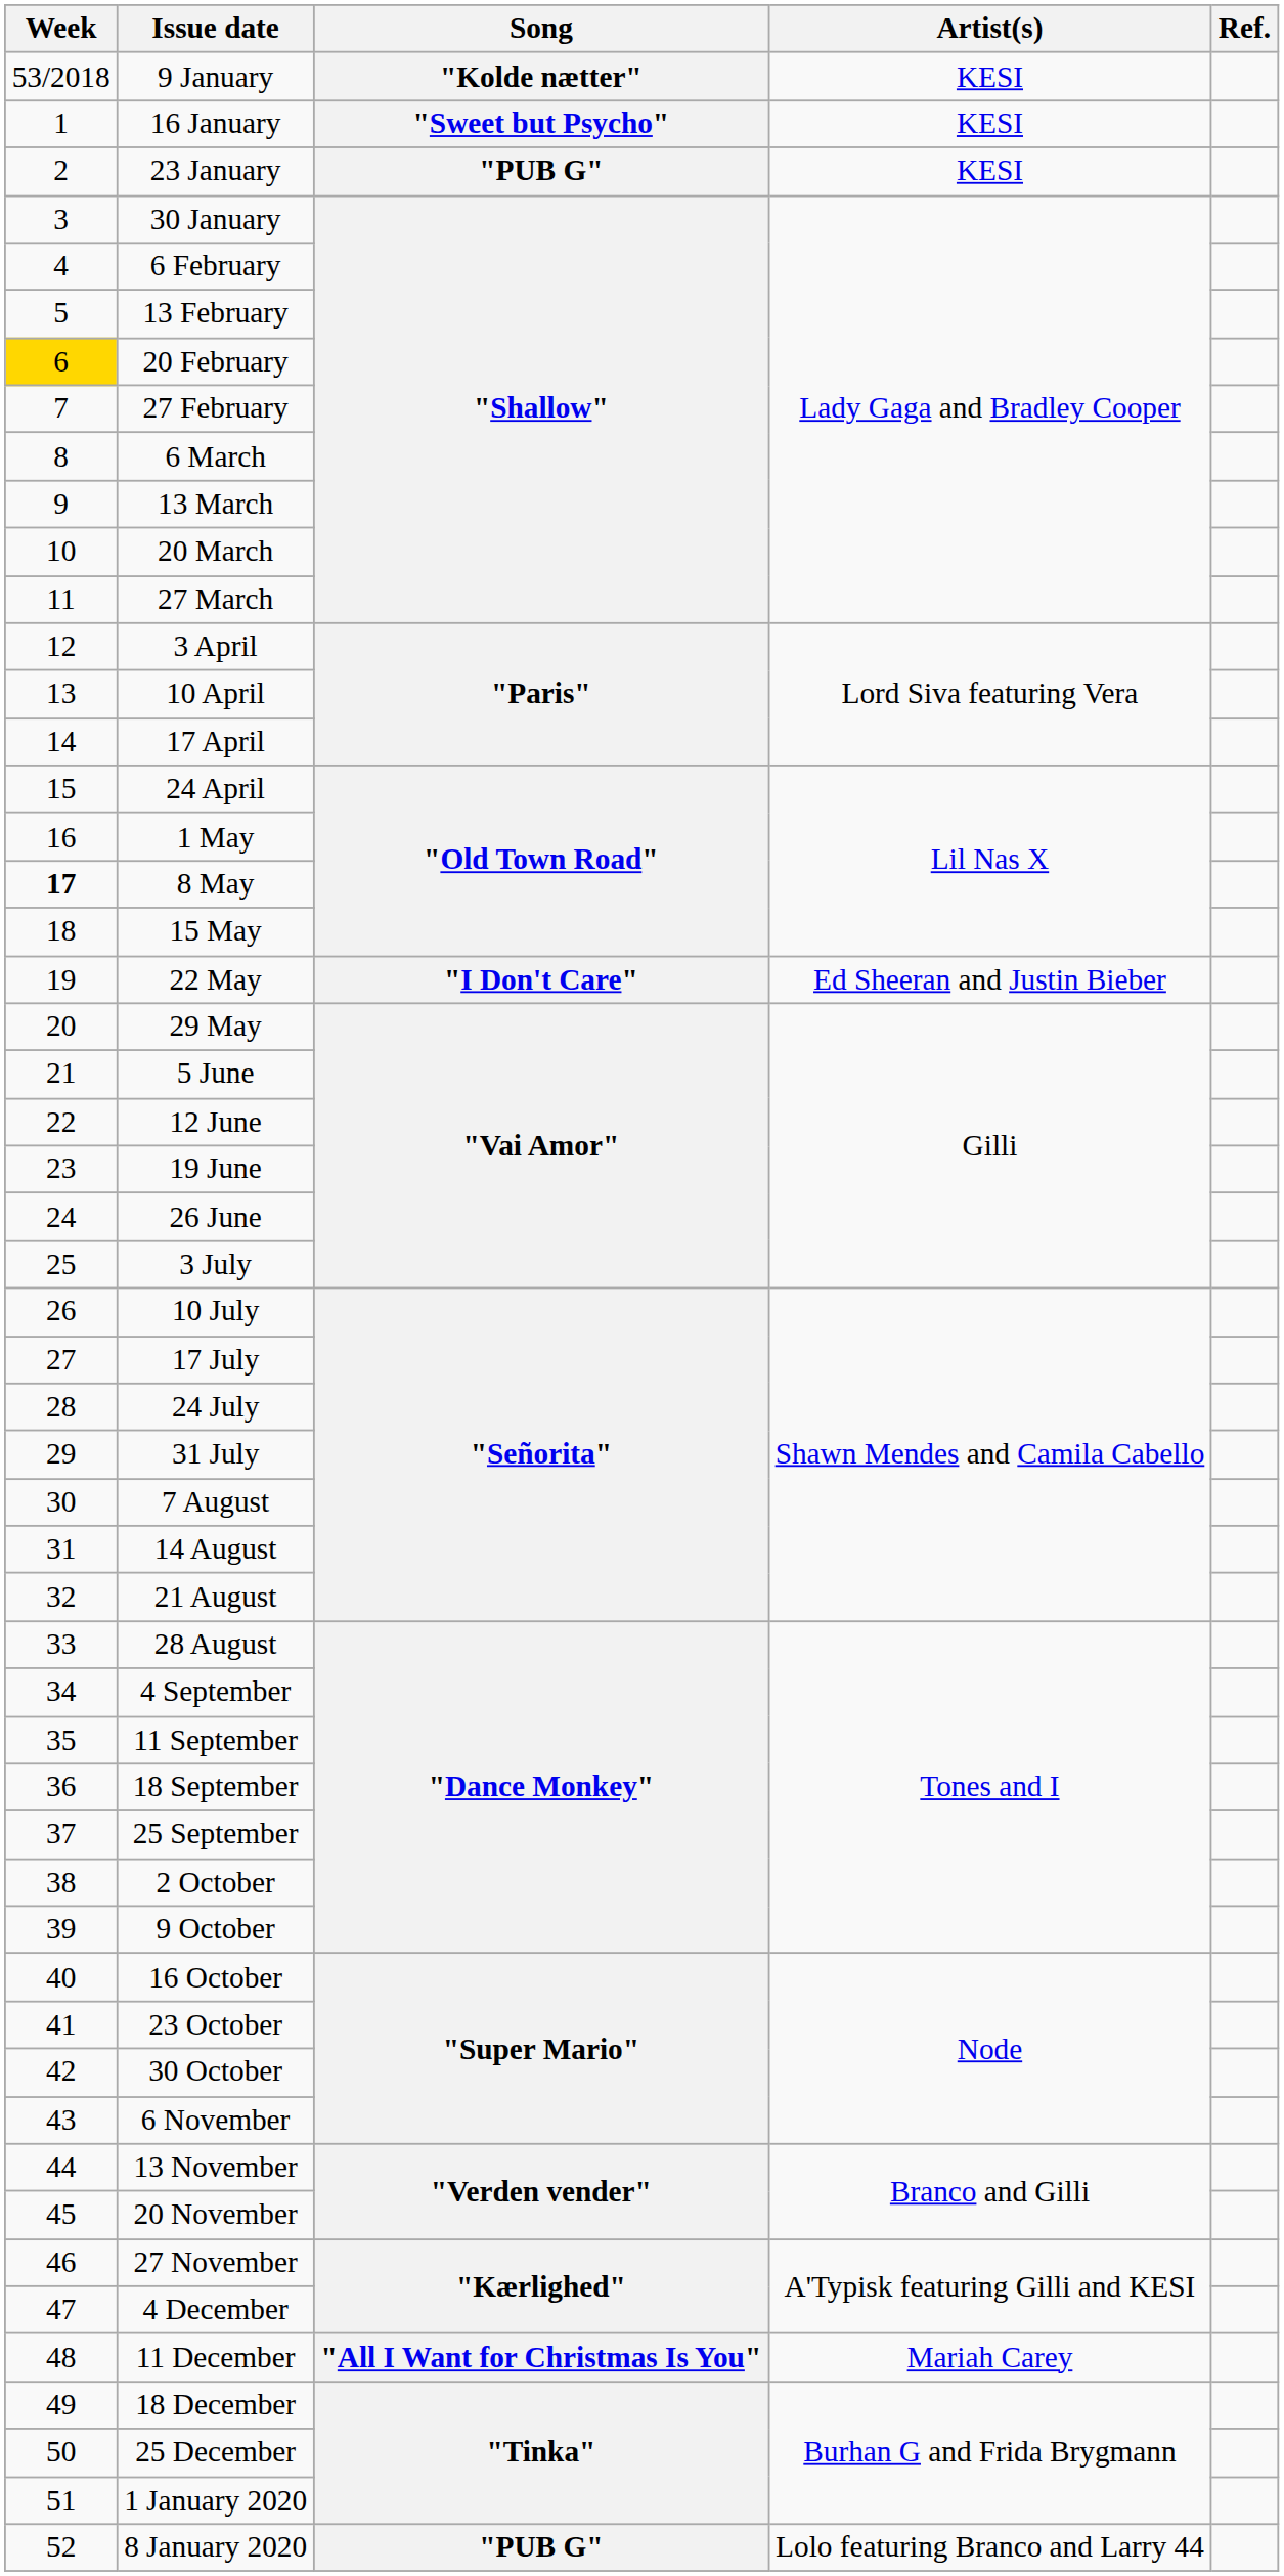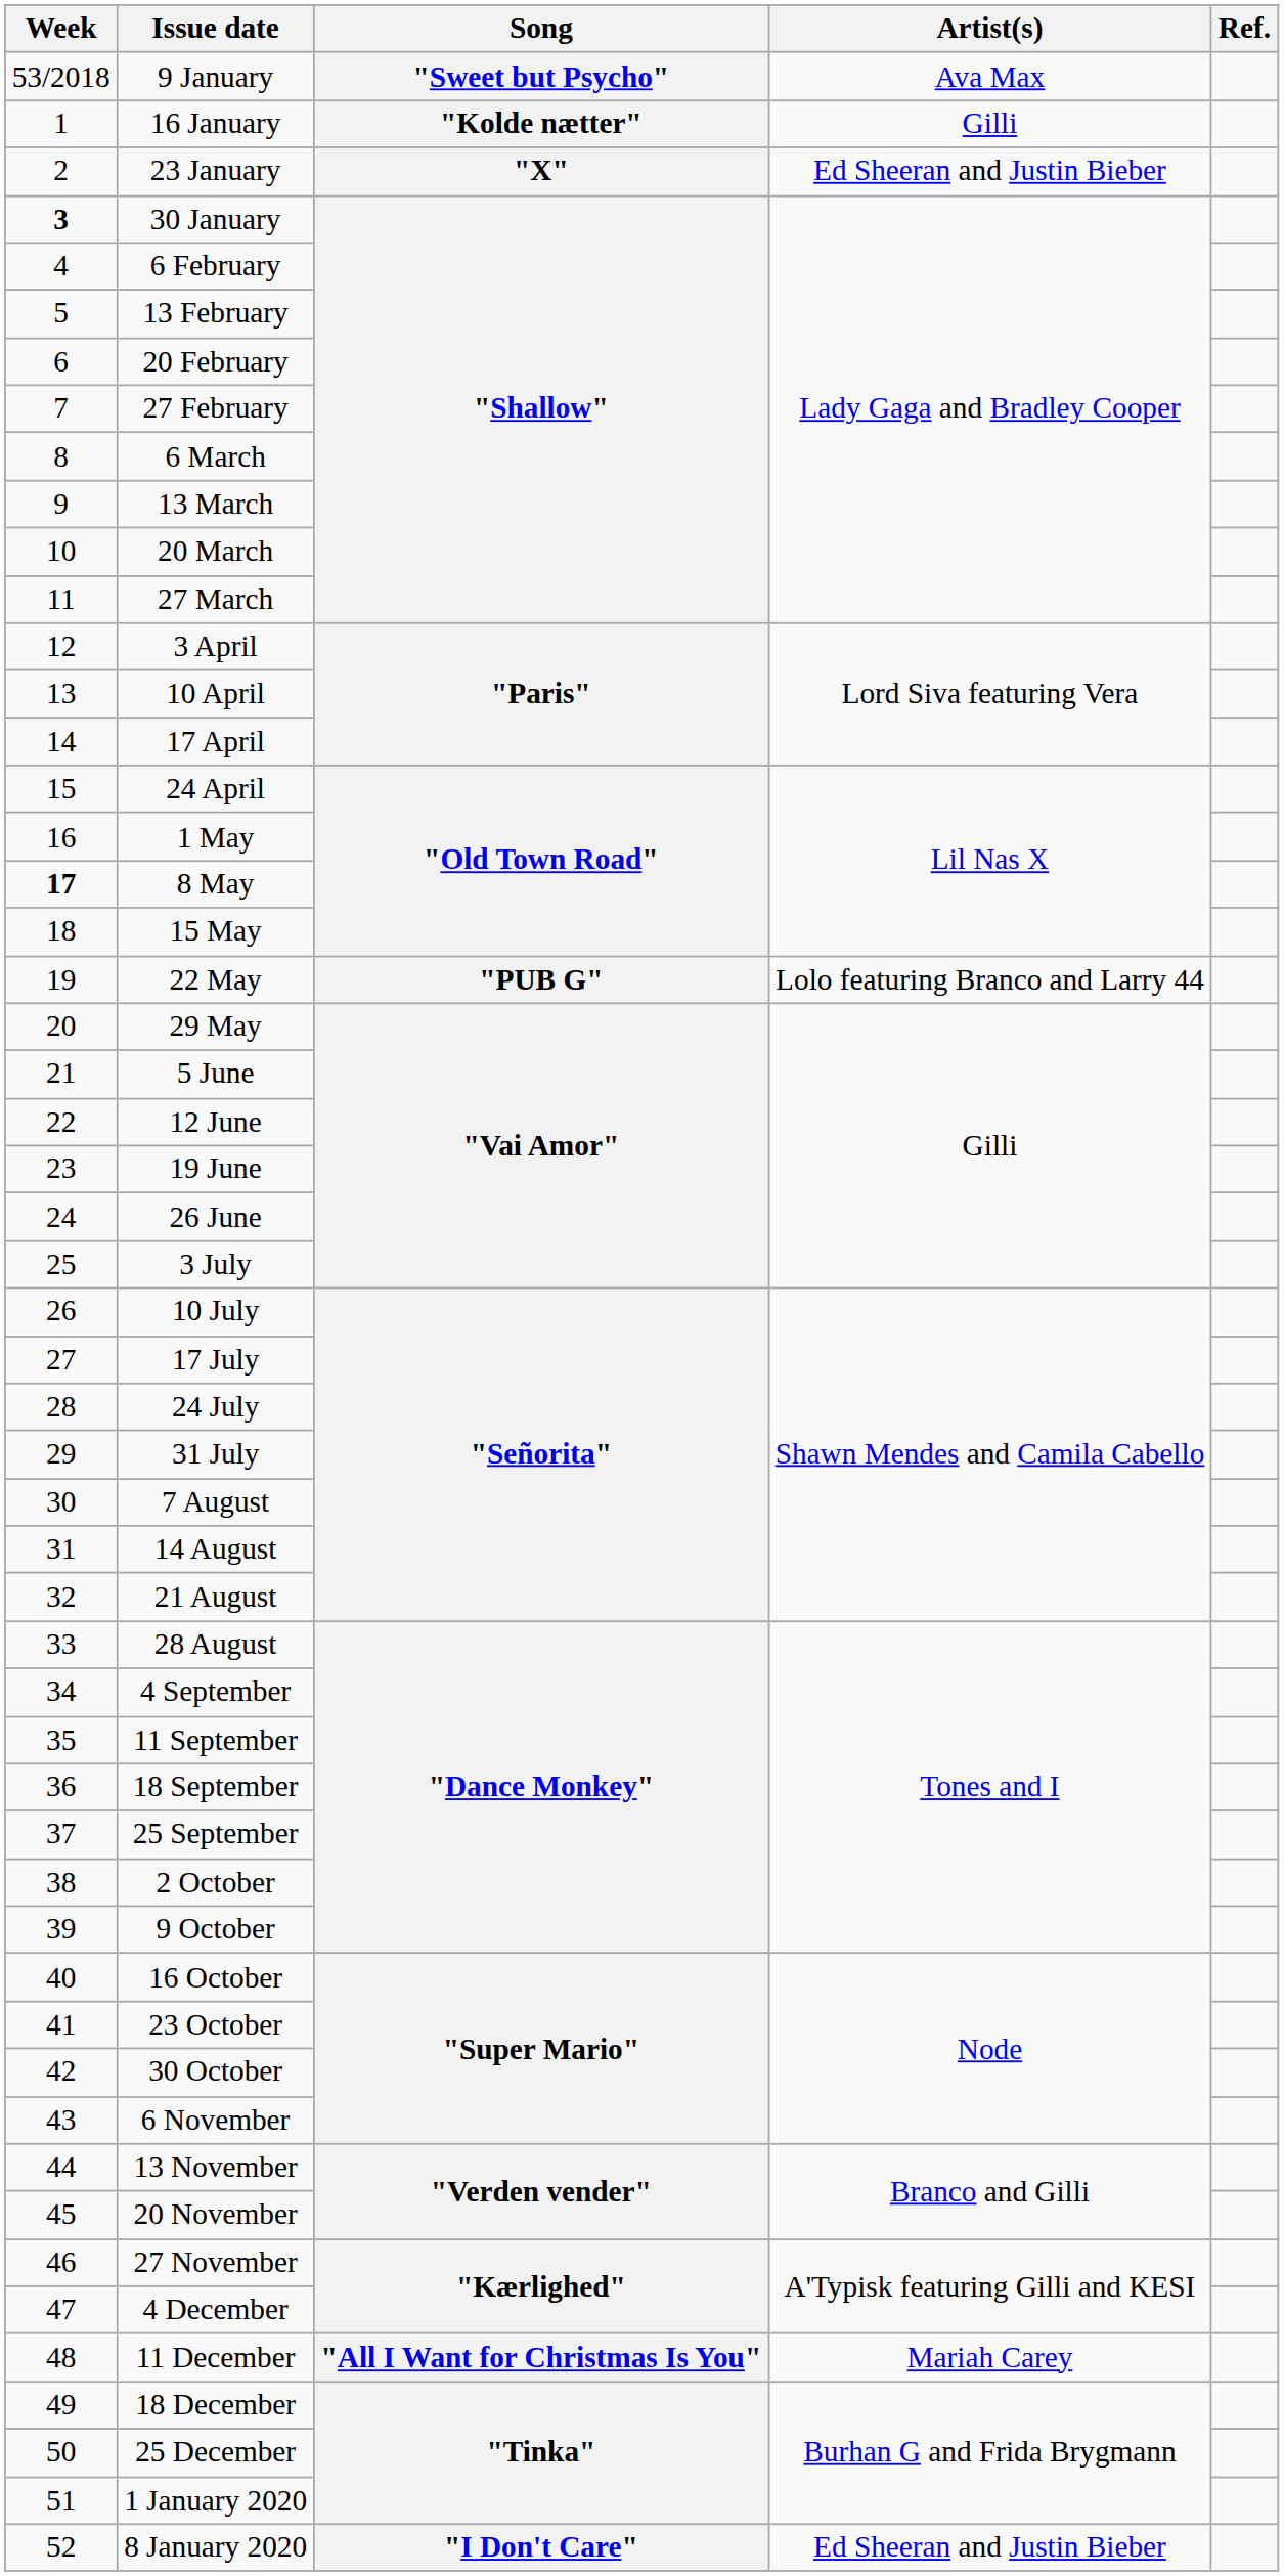9 January | Song: "Kolde nætter" -> "Sweet but Psycho"
9 January | Artist(s): KESI -> Ava Max
16 January | Song: "Sweet but Psycho" -> "Kolde nætter"
16 January | Artist(s): KESI -> Gilli
23 January | Song: "PUB G" -> "X"
23 January | Artist(s): KESI -> Ed Sheeran and Justin Bieber
30 January | Week: normal -> bold
20 February | Week: gold background -> no background
22 May | Song: "I Don't Care" -> "PUB G"
22 May | Artist(s): Ed Sheeran and Justin Bieber -> Lolo featuring Branco and Larry 44
8 January 2020 | Song: "PUB G" -> "I Don't Care"
8 January 2020 | Artist(s): Lolo featuring Branco and Larry 44 -> Ed Sheeran and Justin Bieber
